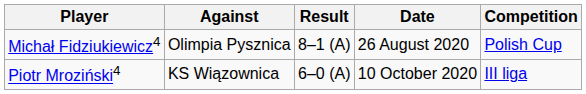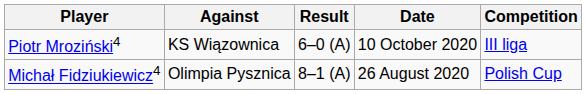rows swapped: Michał Fidziukiewicz4 <-> Piotr Mroziński4
